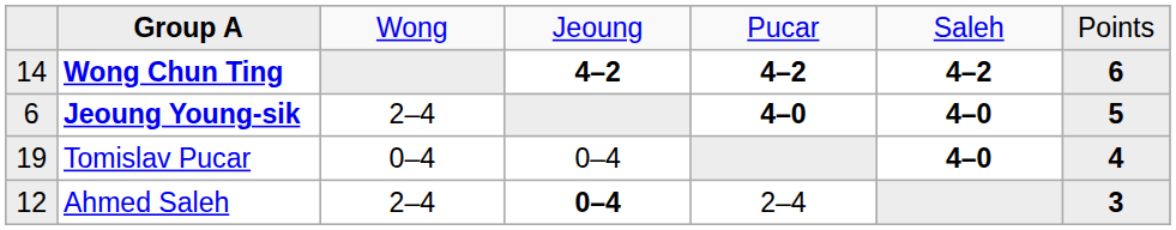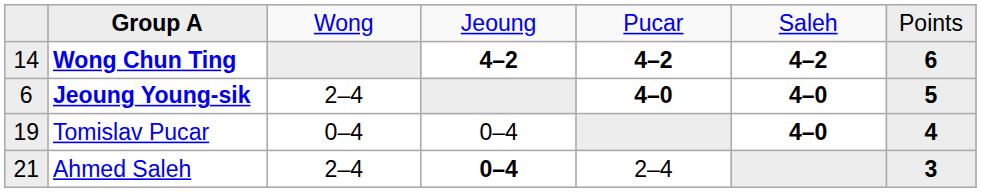Ahmed Saleh | column 1: 12 -> 21
